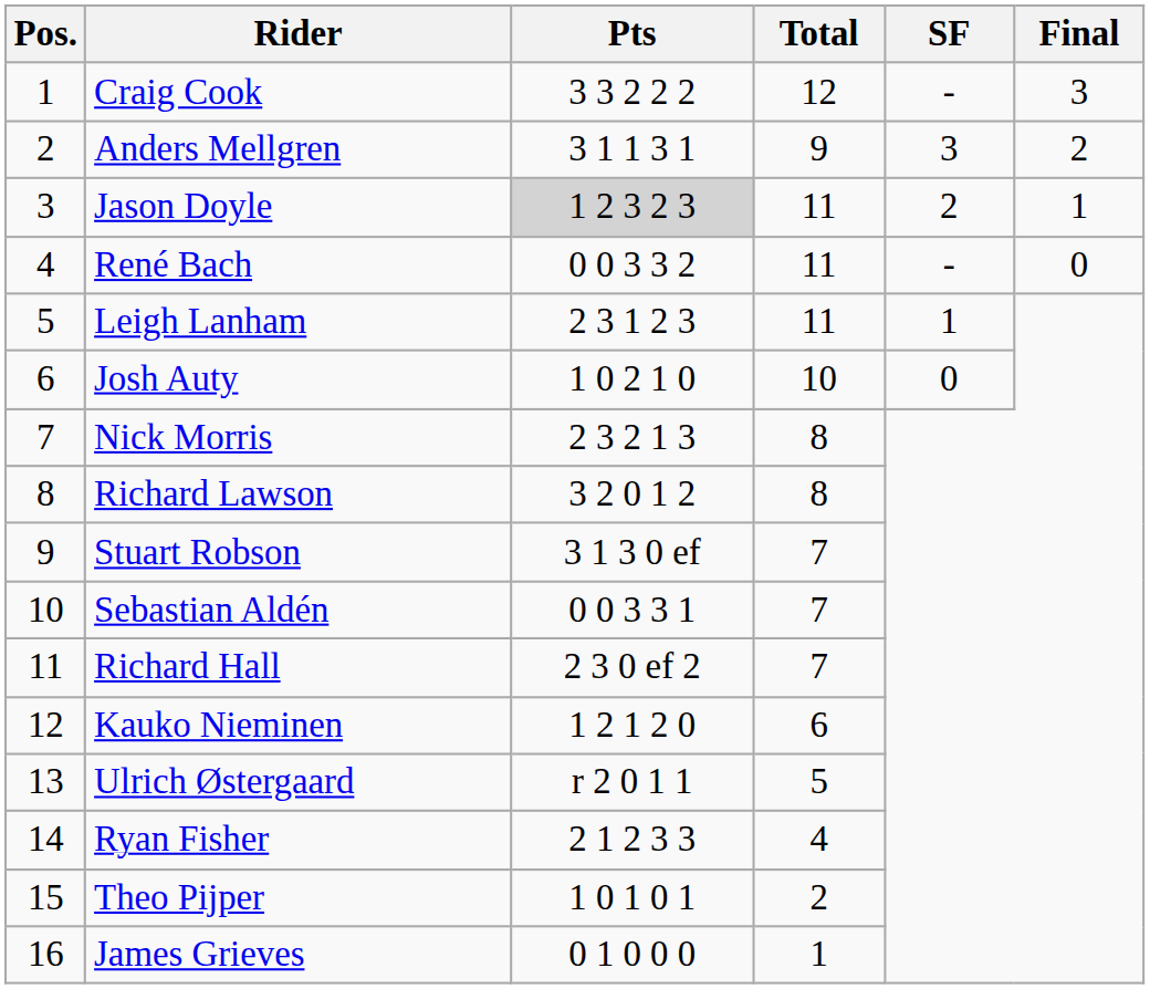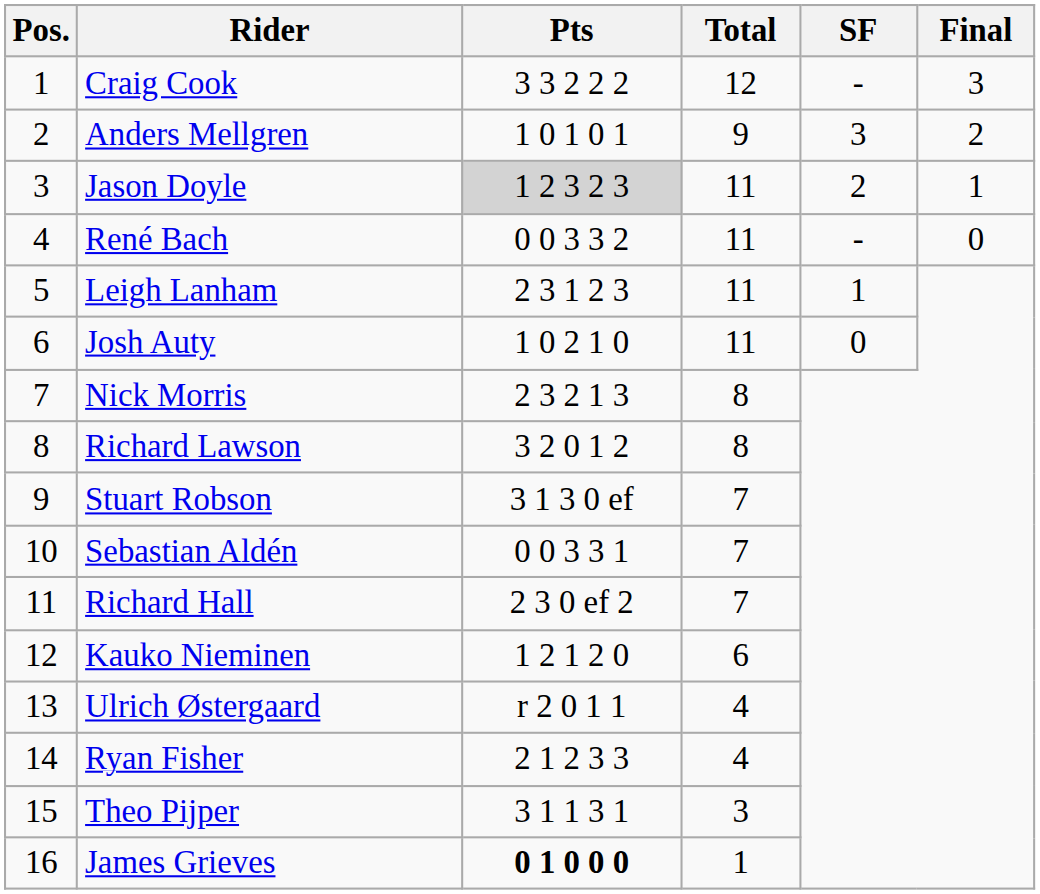Anders Mellgren | Pts: 3 1 1 3 1 -> 1 0 1 0 1
Josh Auty | Total: 10 -> 11
Ulrich Østergaard | Total: 5 -> 4
Theo Pijper | Pts: 1 0 1 0 1 -> 3 1 1 3 1
Theo Pijper | Total: 2 -> 3
James Grieves | Pts: normal -> bold
